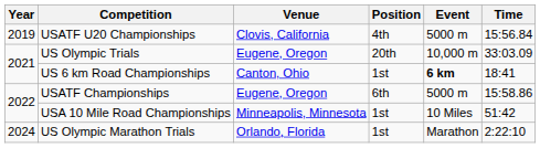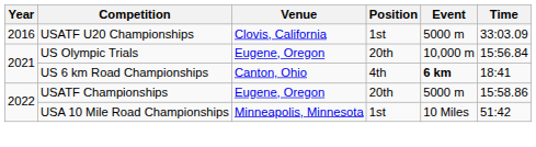USATF U20 Championships | Year: 2019 -> 2016
USATF U20 Championships | Position: 4th -> 1st
USATF U20 Championships | Time: 15:56.84 -> 33:03.09
US Olympic Trials | Time: 33:03.09 -> 15:56.84
US 6 km Road Championships | Position: 1st -> 4th
USATF Championships | Position: 6th -> 20th
- row: 2024 | US Olympic Marathon Trials | Orlando, Florida | 1st | Marathon | 2:22:10
